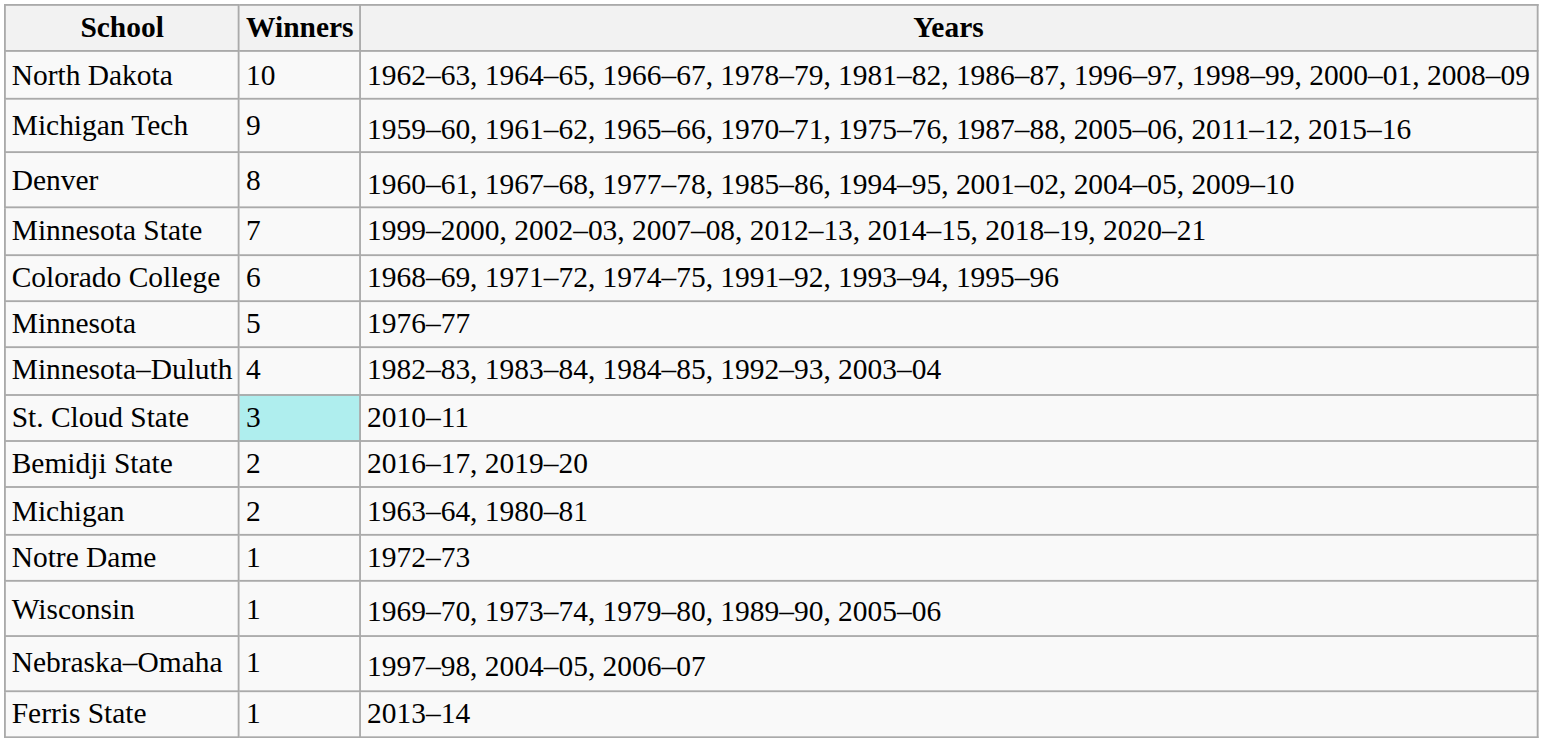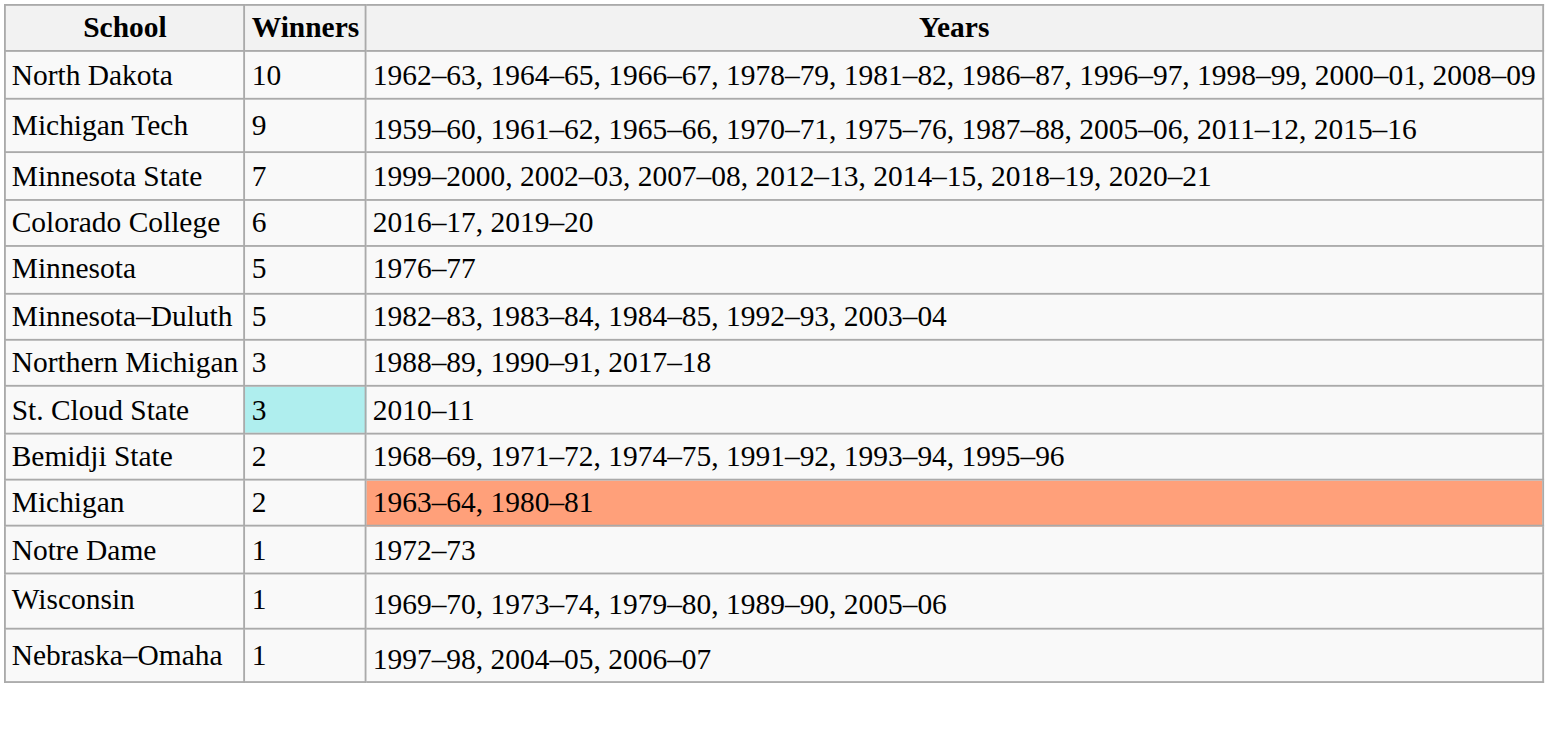- row: Denver | 8 | 1960–61, 1967–68, 1977–78, 1985–86, 1994–95, 2001–02, 2004–05, 2009–10
Colorado College | Years: 1968–69, 1971–72, 1974–75, 1991–92, 1993–94, 1995–96 -> 2016–17, 2019–20
Minnesota–Duluth | Winners: 4 -> 5
+ row: Northern Michigan | 3 | 1988–89, 1990–91, 2017–18
Bemidji State | Years: 2016–17, 2019–20 -> 1968–69, 1971–72, 1974–75, 1991–92, 1993–94, 1995–96
Michigan | Years: no background -> lightsalmon background
- row: Ferris State | 1 | 2013–14
